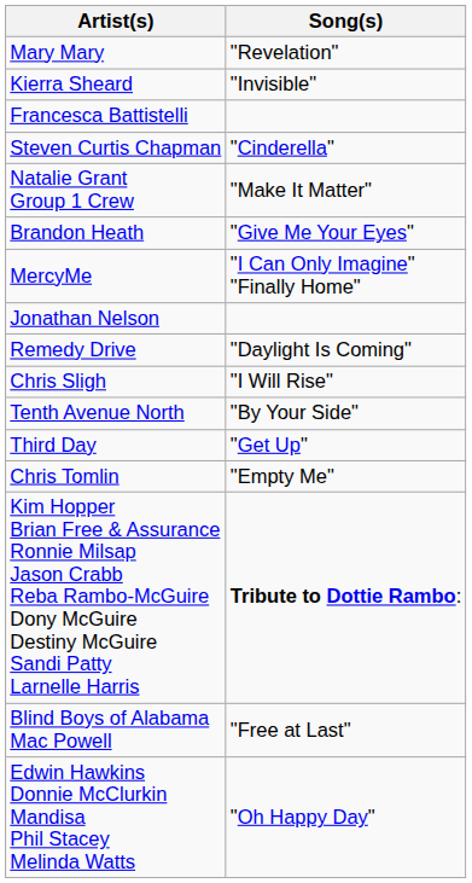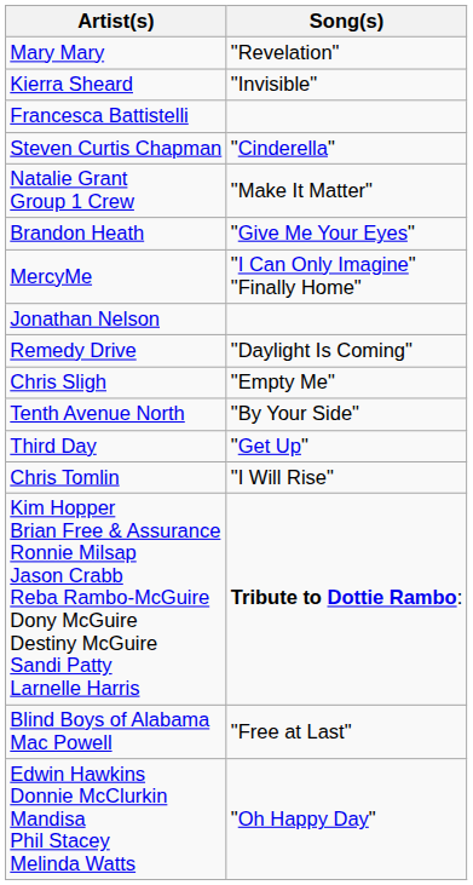Chris Sligh | Song(s): "I Will Rise" -> "Empty Me"
Chris Tomlin | Song(s): "Empty Me" -> "I Will Rise"
